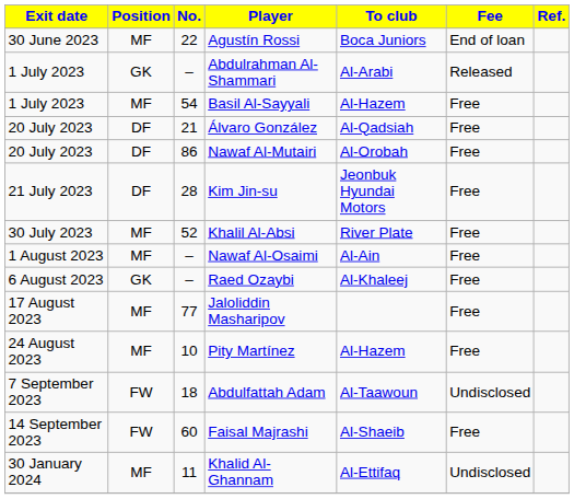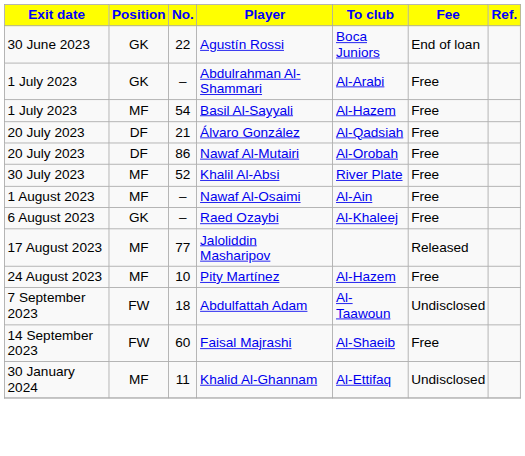Agustín Rossi | Position: MF -> GK
Abdulrahman Al-Shammari | Fee: Released -> Free
- row: 21 July 2023 | DF | 28 | Kim Jin-su | Jeonbuk Hyundai Motors | Free
Jaloliddin Masharipov | Fee: Free -> Released
